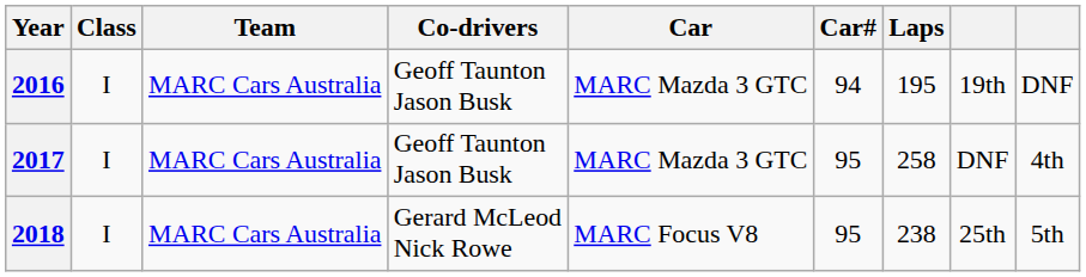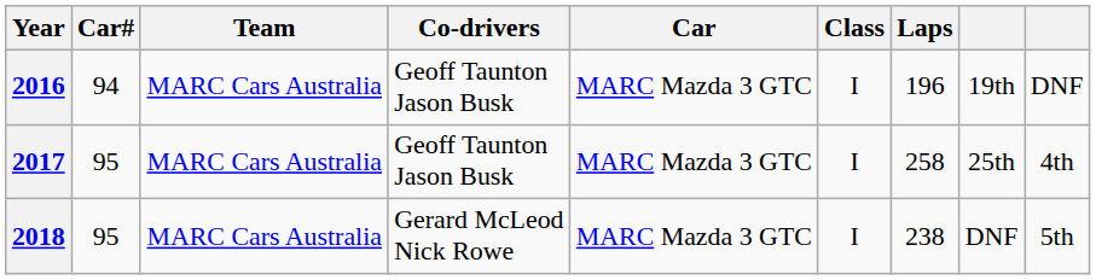columns swapped: Car# <-> Class
2016 | Laps: 195 -> 196
2017 | column 8: DNF -> 25th
2018 | Car: MARC Focus V8 -> MARC Mazda 3 GTC
2018 | column 8: 25th -> DNF
